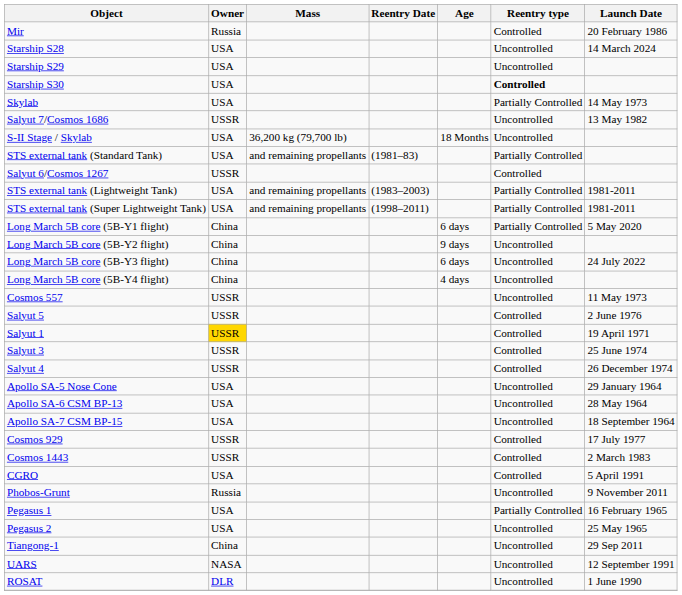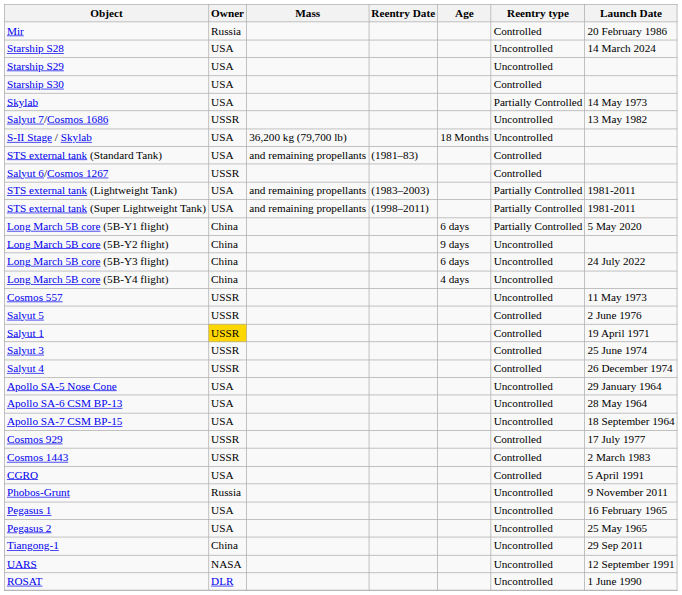Starship S30 | Reentry type: bold -> normal
STS external tank (Standard Tank) | Reentry type: Partially Controlled -> Controlled
Pegasus 1 | Reentry type: Partially Controlled -> Uncontrolled
